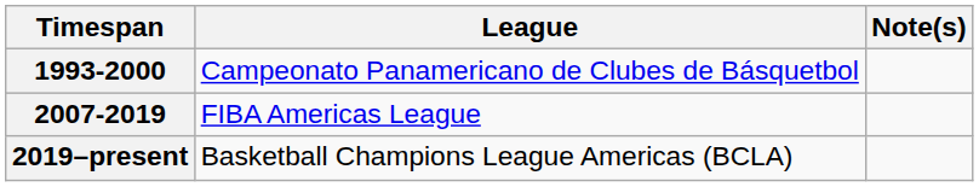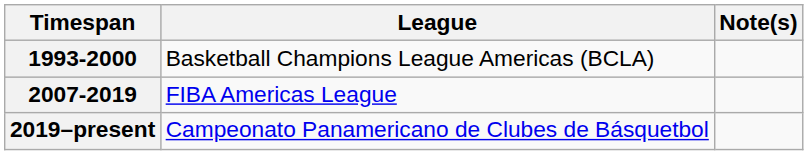1993-2000 | League: Campeonato Panamericano de Clubes de Básquetbol -> Basketball Champions League Americas (BCLA)
2019–present | League: Basketball Champions League Americas (BCLA) -> Campeonato Panamericano de Clubes de Básquetbol
